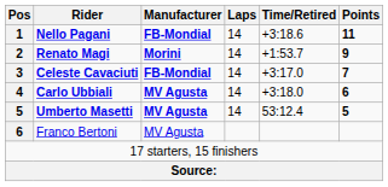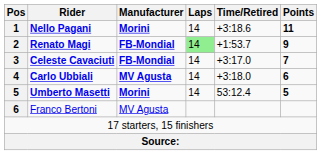Nello Pagani | Manufacturer: FB-Mondial -> Morini
Renato Magi | Manufacturer: Morini -> FB-Mondial
Renato Magi | Laps: no background -> lightgreen background
Umberto Masetti | Manufacturer: MV Agusta -> Morini
